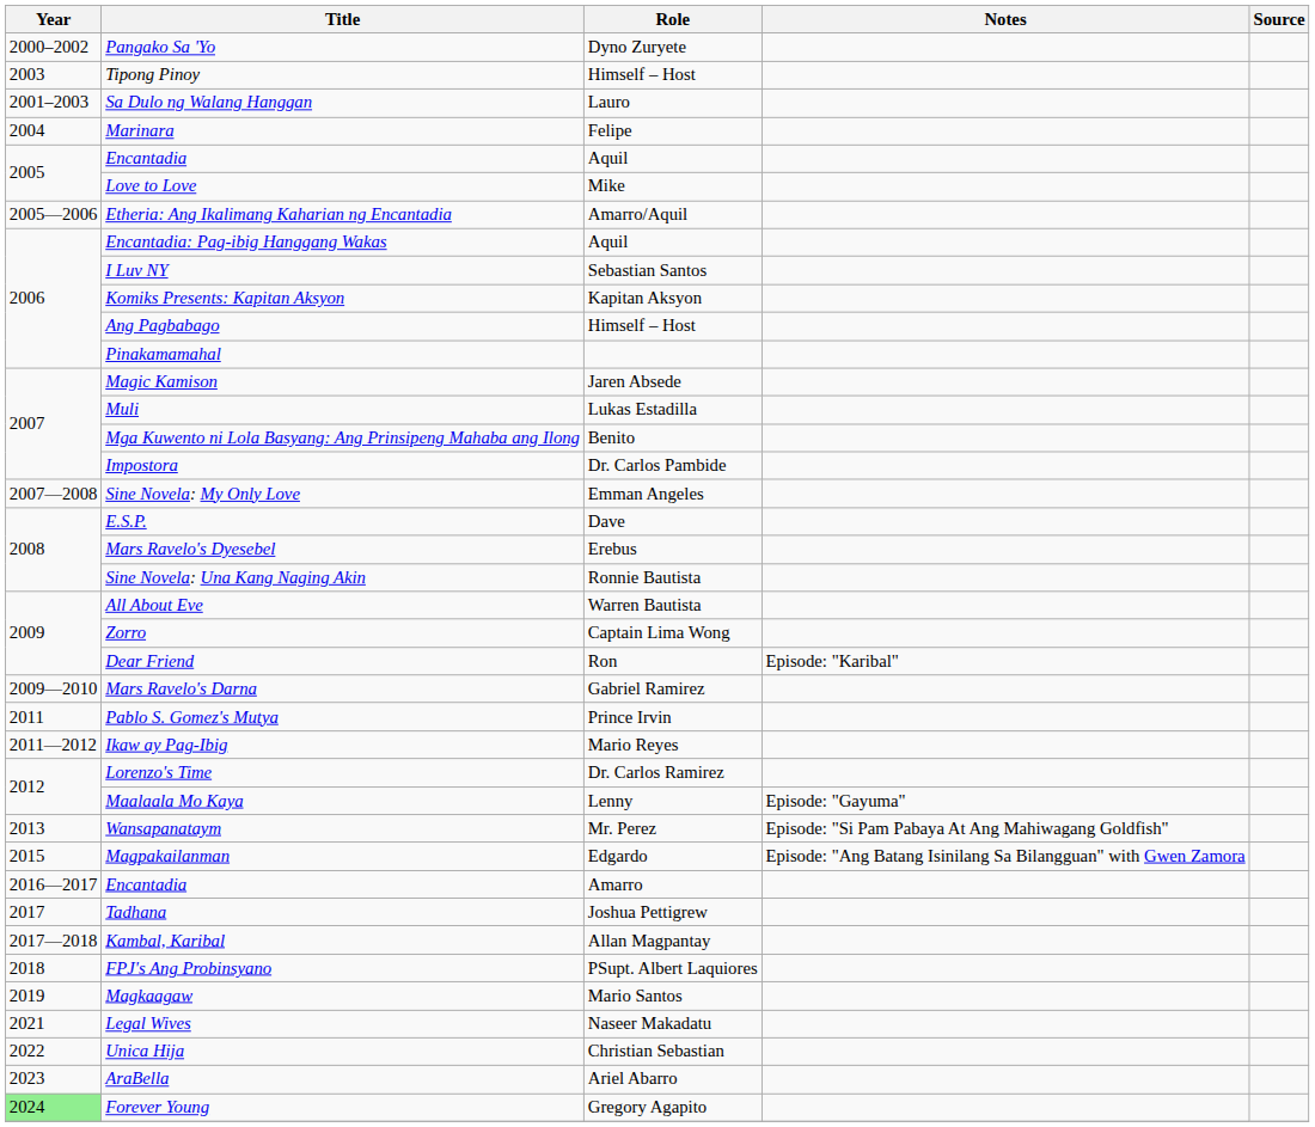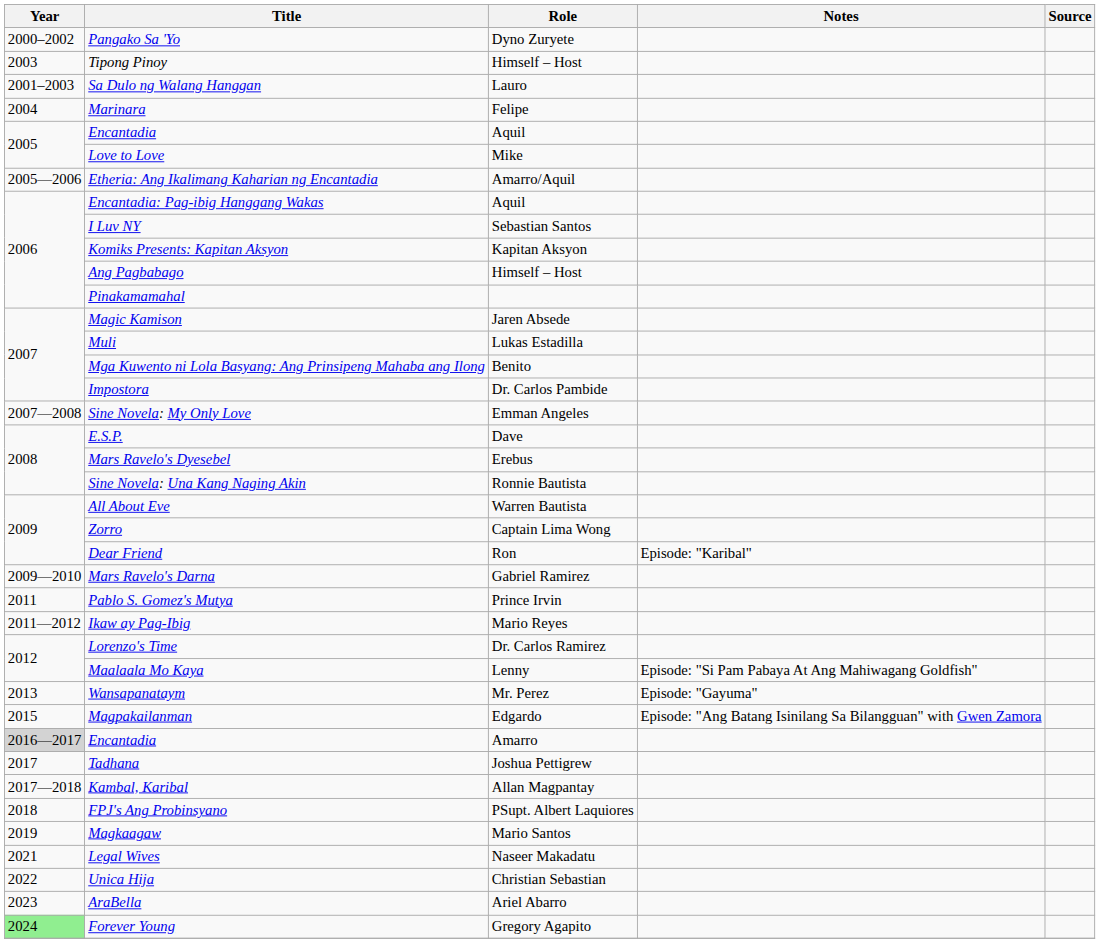Maalaala Mo Kaya | Notes: Episode: "Gayuma" -> Episode: "Si Pam Pabaya At Ang Mahiwagang Goldfish"
Wansapanataym | Notes: Episode: "Si Pam Pabaya At Ang Mahiwagang Goldfish" -> Episode: "Gayuma"
Encantadia / Amarro | Year: no background -> lightgrey background
